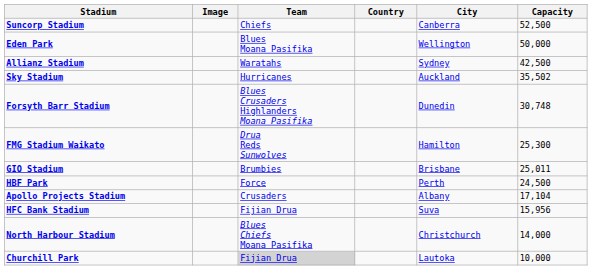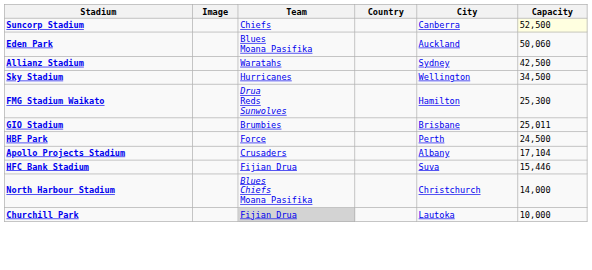Suncorp Stadium | Capacity: no background -> lightyellow background
Eden Park | City: Wellington -> Auckland
Eden Park | Capacity: 50,000 -> 50,060
Sky Stadium | City: Auckland -> Wellington
Sky Stadium | Capacity: 35,502 -> 34,500
- row: Forsyth Barr Stadium | Blues Crusaders Highlanders Moana Pasifika | Dunedin | 30,748
HFC Bank Stadium | Capacity: 15,956 -> 15,446
